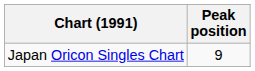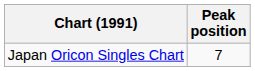Japan Oricon Singles Chart | Peak position: 9 -> 7
